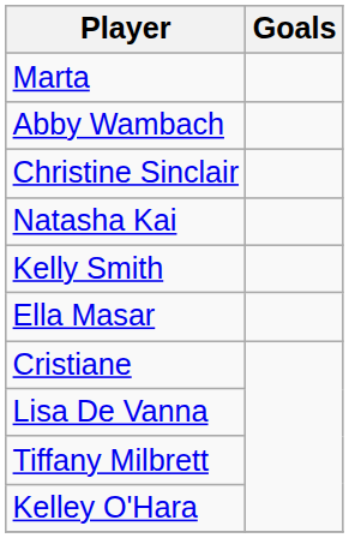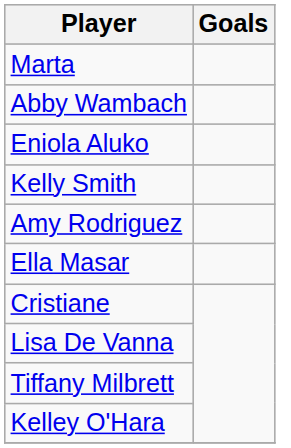- row: Christine Sinclair
- row: Natasha Kai
+ row: Eniola Aluko
+ row: Amy Rodriguez
